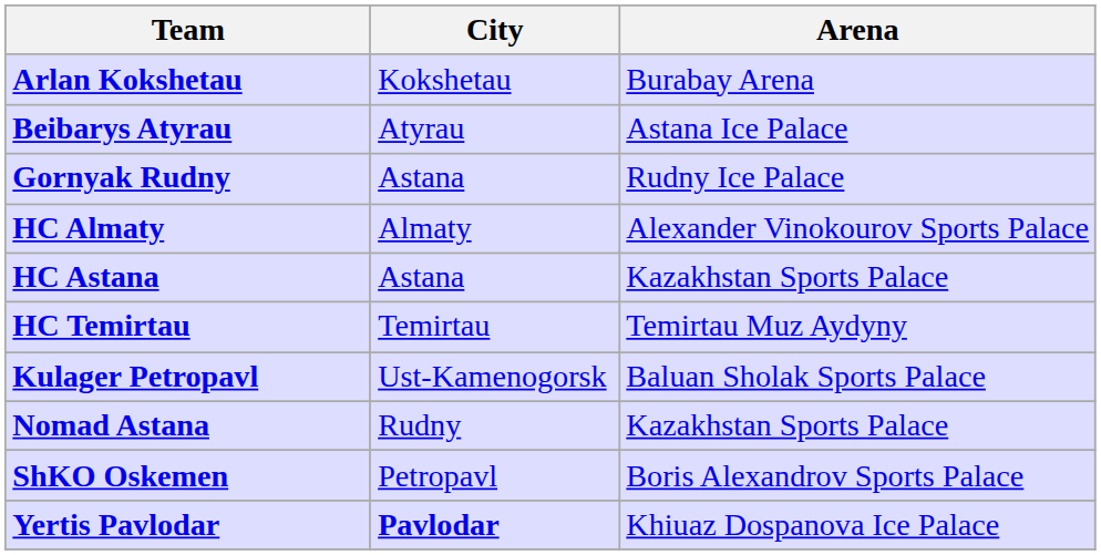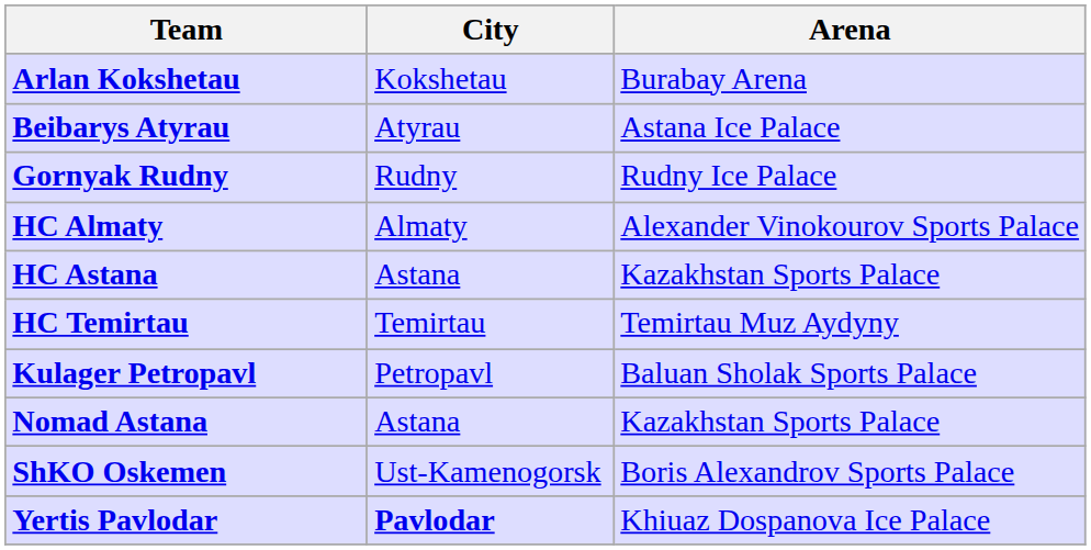Gornyak Rudny | City: Astana -> Rudny
Kulager Petropavl | City: Ust-Kamenogorsk -> Petropavl
Nomad Astana | City: Rudny -> Astana
ShKO Oskemen | City: Petropavl -> Ust-Kamenogorsk
